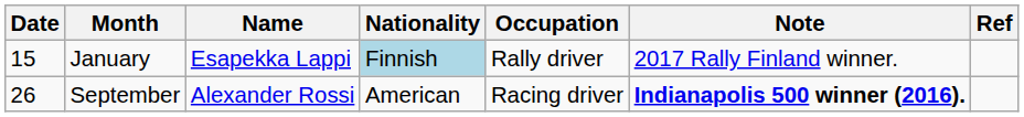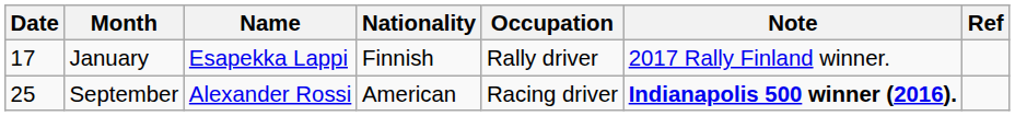January | Date: 15 -> 17
January | Nationality: lightblue background -> no background
September | Date: 26 -> 25
